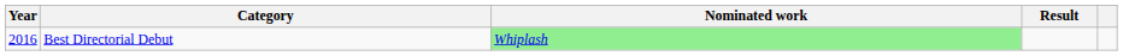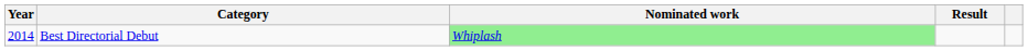Best Directorial Debut | Year: 2016 -> 2014
